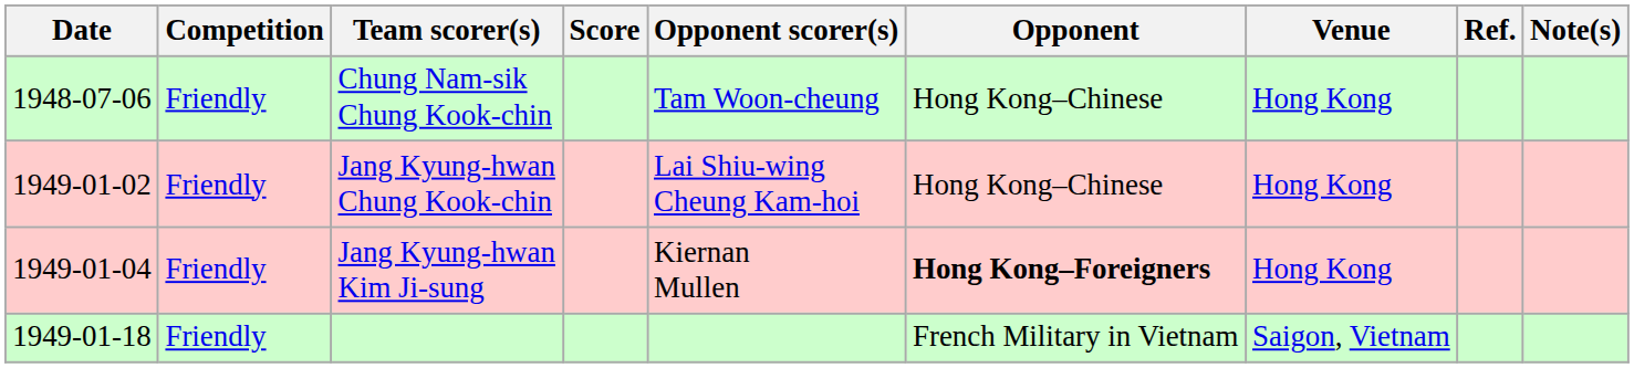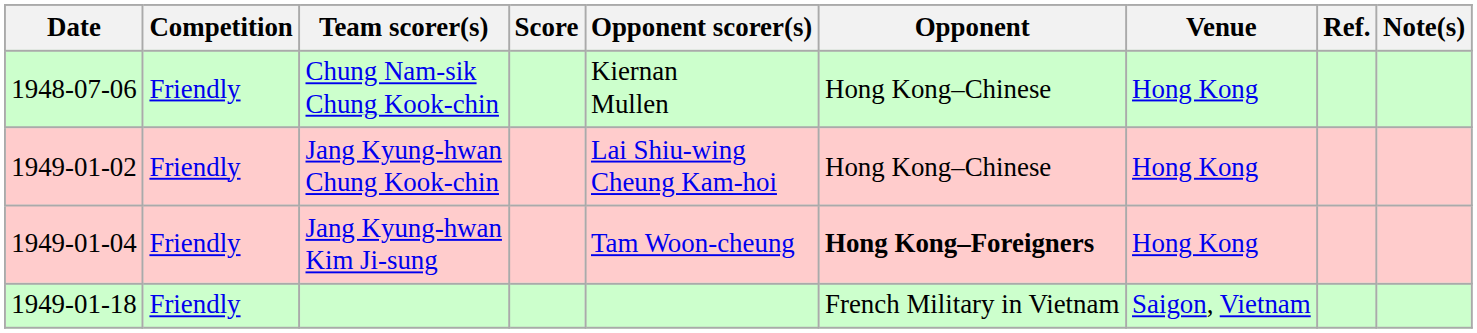Chung Nam-sik Chung Kook-chin | Opponent scorer(s): Tam Woon-cheung -> Kiernan Mullen
Jang Kyung-hwan Kim Ji-sung | Opponent scorer(s): Kiernan Mullen -> Tam Woon-cheung
